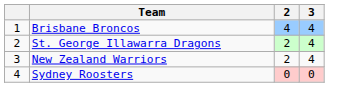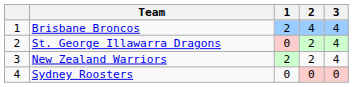+ column: 1 | 2 | 0 | 2 | 0
